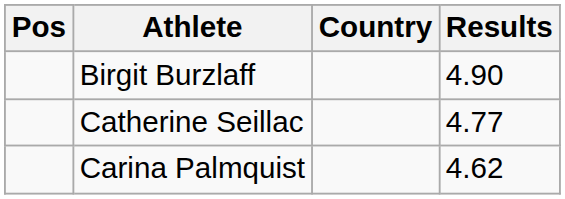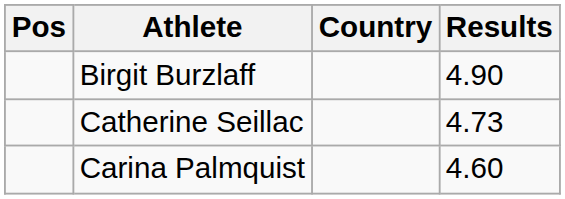Catherine Seillac | Results: 4.77 -> 4.73
Carina Palmquist | Results: 4.62 -> 4.60
